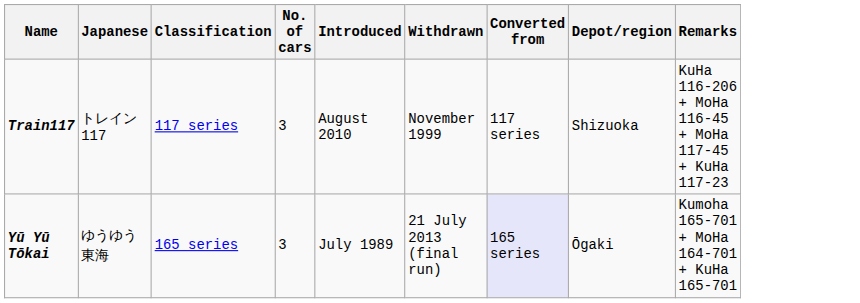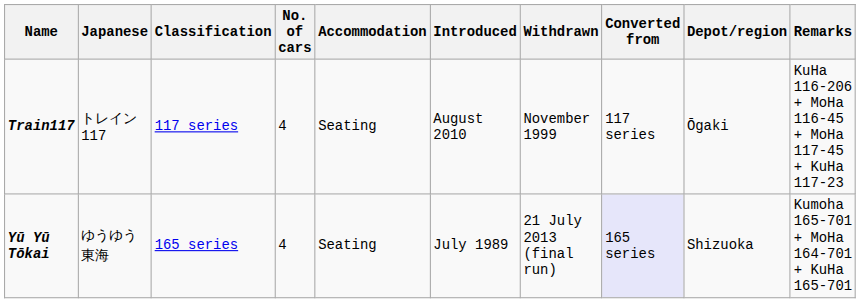+ column: Accommodation | Seating | Seating
Train117 | No. of cars: 3 -> 4
Train117 | Depot/region: Shizuoka -> Ōgaki
Yū Yū Tōkai | No. of cars: 3 -> 4
Yū Yū Tōkai | Depot/region: Ōgaki -> Shizuoka
